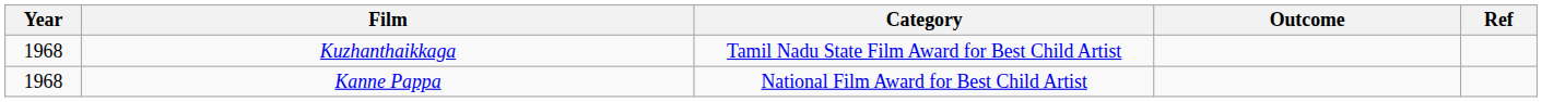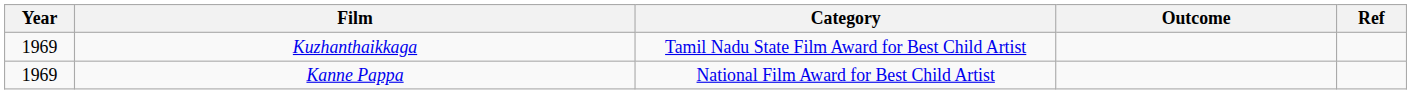Kuzhanthaikkaga | Year: 1968 -> 1969
Kanne Pappa | Year: 1968 -> 1969
